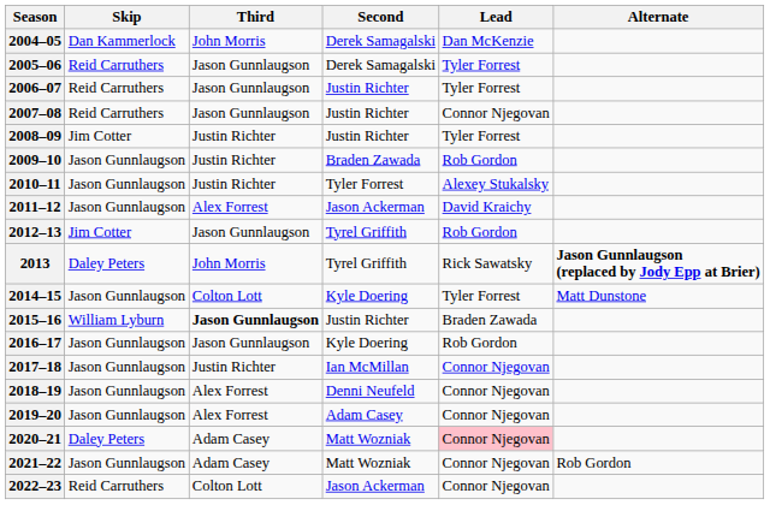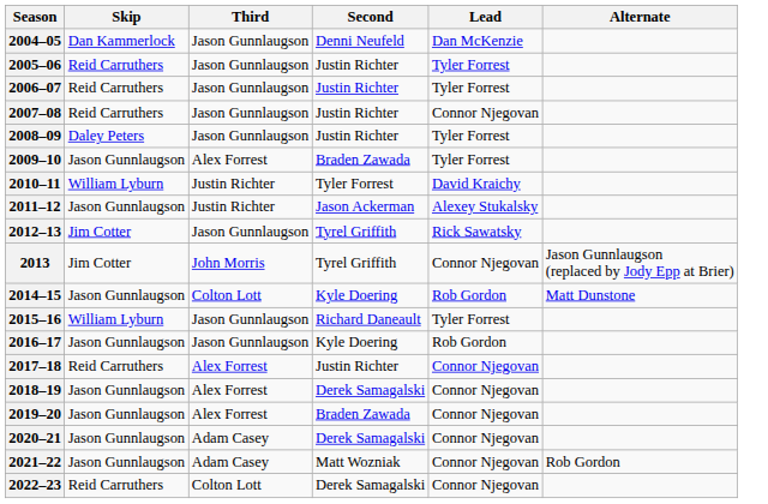2004–05 | Third: John Morris -> Jason Gunnlaugson
2004–05 | Second: Derek Samagalski -> Denni Neufeld
2005–06 | Second: Derek Samagalski -> Justin Richter
2008–09 | Skip: Jim Cotter -> Daley Peters
2008–09 | Third: Justin Richter -> Jason Gunnlaugson
2009–10 | Third: Justin Richter -> Alex Forrest
2009–10 | Lead: Rob Gordon -> Tyler Forrest
2010–11 | Skip: Jason Gunnlaugson -> William Lyburn
2010–11 | Lead: Alexey Stukalsky -> David Kraichy
2011–12 | Third: Alex Forrest -> Justin Richter
2011–12 | Lead: David Kraichy -> Alexey Stukalsky
2012–13 | Lead: Rob Gordon -> Rick Sawatsky
2013 | Skip: Daley Peters -> Jim Cotter
2013 | Lead: Rick Sawatsky -> Connor Njegovan
2013 | Alternate: bold -> normal
2014–15 | Lead: Tyler Forrest -> Rob Gordon
2015–16 | Third: bold -> normal
2015–16 | Second: Justin Richter -> Richard Daneault
2015–16 | Lead: Braden Zawada -> Tyler Forrest
2017–18 | Skip: Jason Gunnlaugson -> Reid Carruthers
2017–18 | Third: Justin Richter -> Alex Forrest
2017–18 | Second: Ian McMillan -> Justin Richter
2018–19 | Second: Denni Neufeld -> Derek Samagalski
2019–20 | Second: Adam Casey -> Braden Zawada
2020–21 | Skip: Daley Peters -> Jason Gunnlaugson
2020–21 | Second: Matt Wozniak -> Derek Samagalski
2020–21 | Lead: pink background -> no background
2022–23 | Second: Jason Ackerman -> Derek Samagalski
